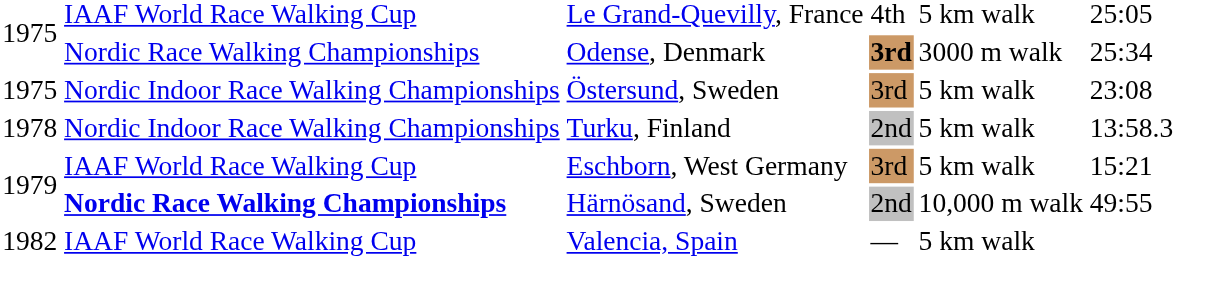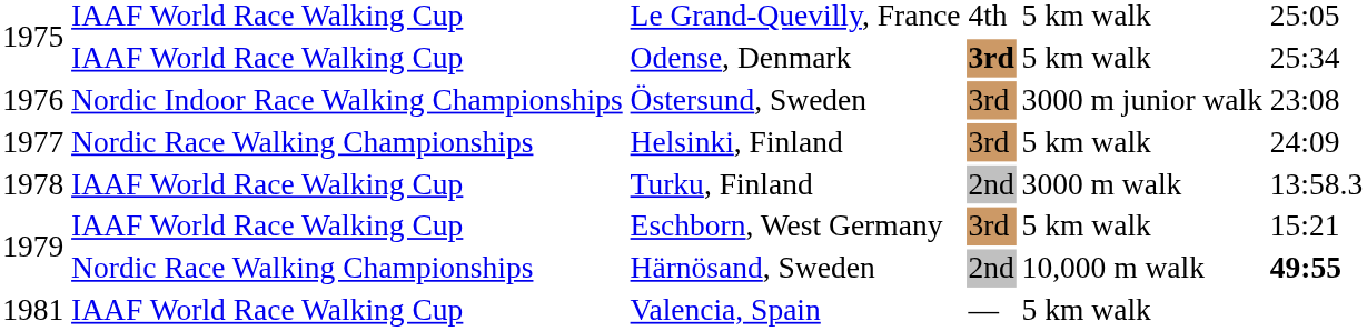Odense, Denmark | column 2: Nordic Race Walking Championships -> IAAF World Race Walking Cup
Odense, Denmark | column 5: 3000 m walk -> 5 km walk
Östersund, Sweden | column 1: 1975 -> 1976
Östersund, Sweden | column 5: 5 km walk -> 3000 m junior walk
+ row: 1977 | Nordic Race Walking Championships | Helsinki, Finland | 3rd | 5 km walk | 24:09
Turku, Finland | column 2: Nordic Indoor Race Walking Championships -> IAAF World Race Walking Cup
Turku, Finland | column 5: 5 km walk -> 3000 m walk
Härnösand, Sweden | column 2: bold -> normal
Härnösand, Sweden | column 6: normal -> bold
Valencia, Spain | column 1: 1982 -> 1981
